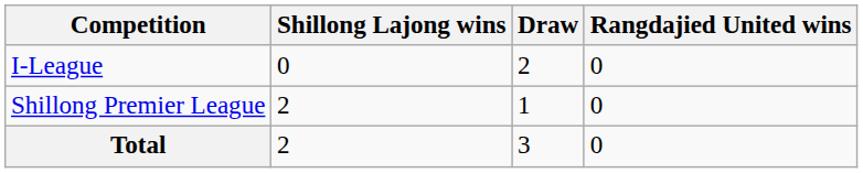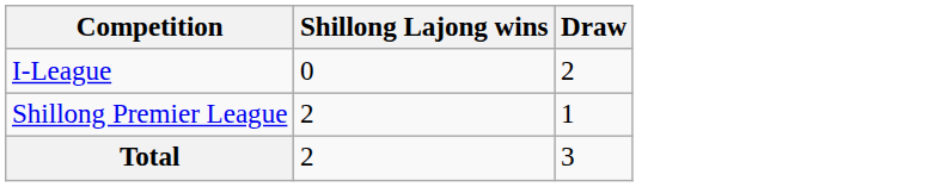- column: Rangdajied United wins | 0 | 0 | 0
